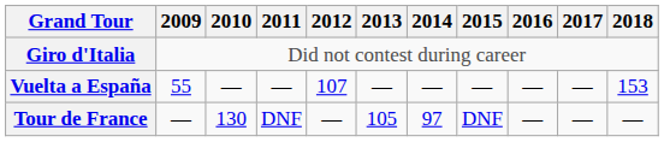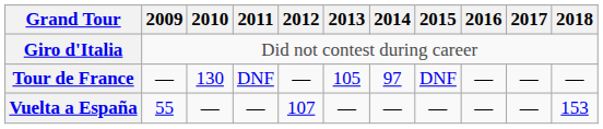rows swapped: Tour de France <-> Vuelta a España
